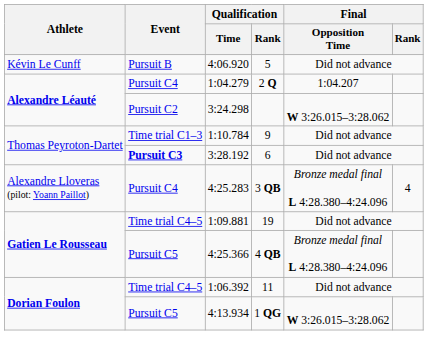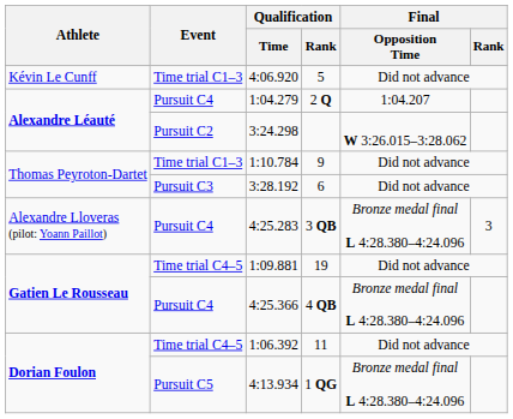4:06.920 | Event: Pursuit B -> Time trial C1–3
3:28.192 | Event: bold -> normal
4:25.283 | Final / Rank: 4 -> 3
4:25.366 | Event: Pursuit C5 -> Pursuit C4
4:13.934 | Final / Opposition Time: W 3:26.015–3:28.062 -> Bronze medal final L 4:28.380–4:24.096
